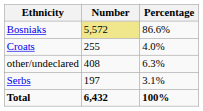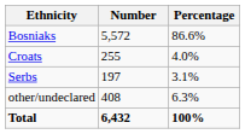Bosniaks | Number: khaki background -> no background
rows swapped: Serbs <-> other/undeclared
